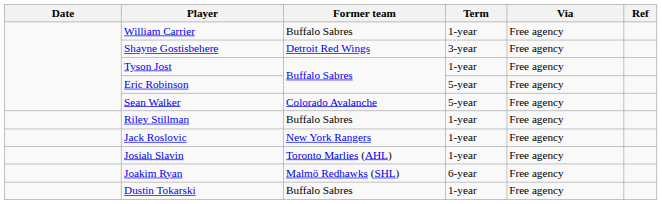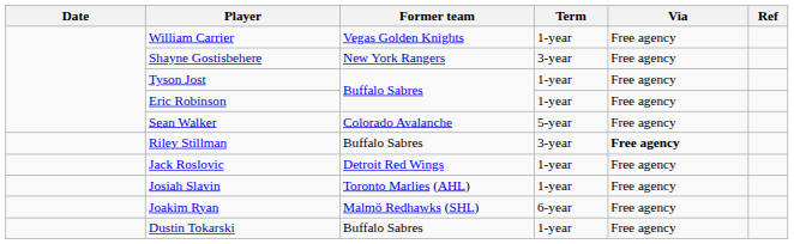William Carrier | Former team: Buffalo Sabres -> Vegas Golden Knights
Shayne Gostisbehere | Former team: Detroit Red Wings -> New York Rangers
Eric Robinson | Term: 5-year -> 1-year
Riley Stillman | Term: 1-year -> 3-year
Riley Stillman | Via: normal -> bold
Jack Roslovic | Former team: New York Rangers -> Detroit Red Wings
